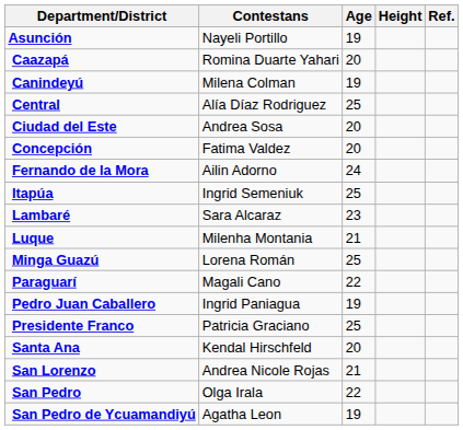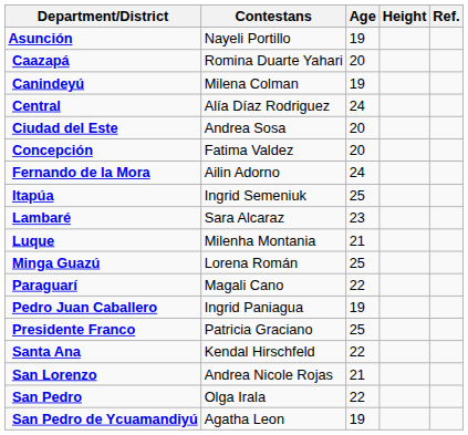Central | Age: 25 -> 24
Santa Ana | Age: 20 -> 22
